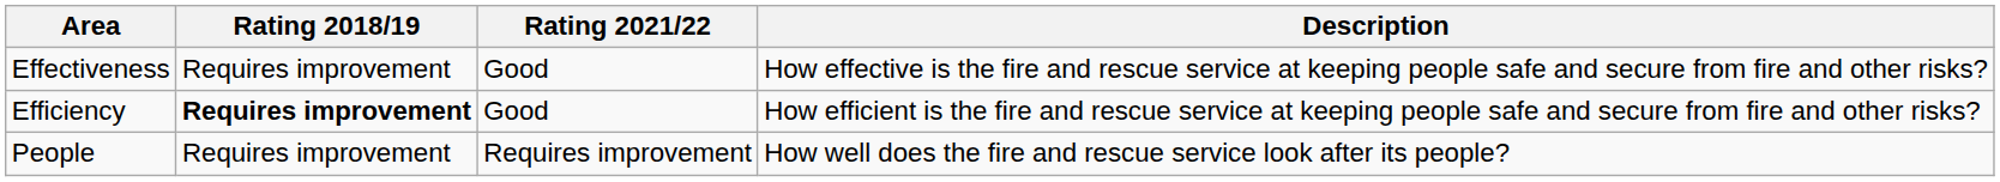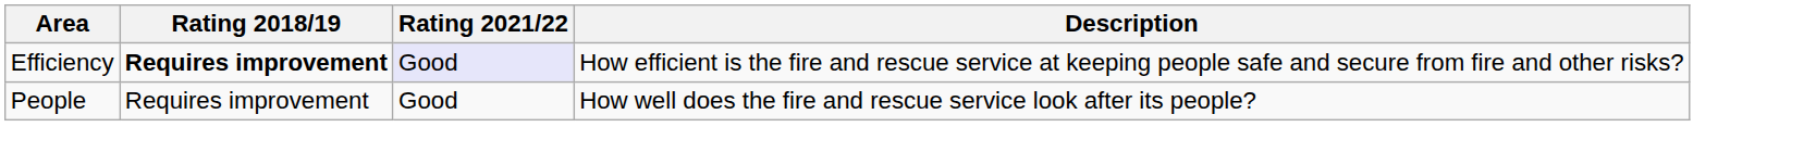- row: Effectiveness | Requires improvement | Good | How effective is the fire and rescue service at keeping people safe and secure from fire and other risks?
Efficiency | Rating 2021/22: no background -> lavender background
People | Rating 2021/22: Requires improvement -> Good
